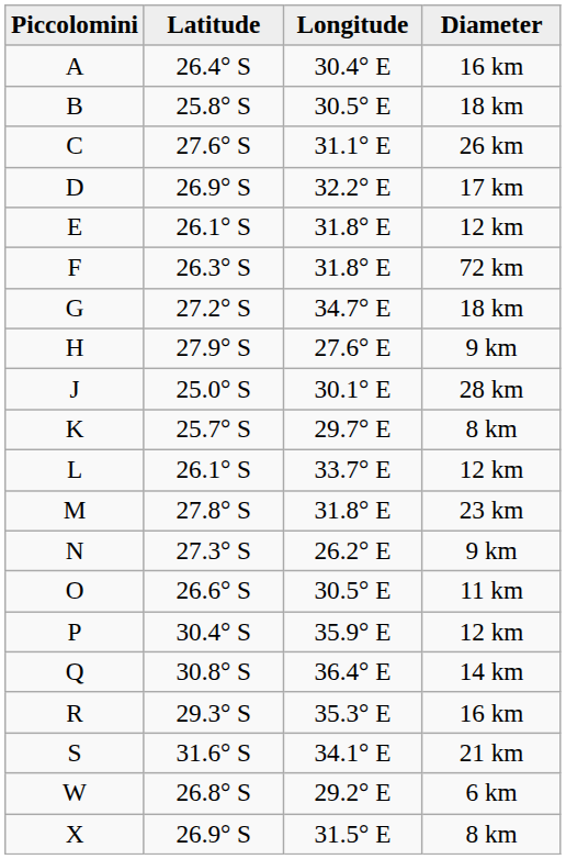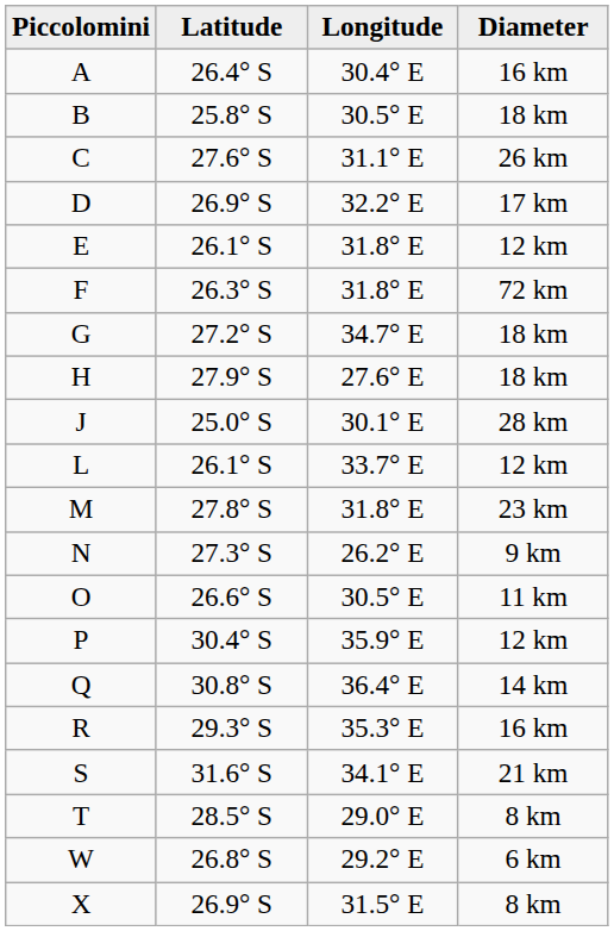H | Diameter: 9 km -> 18 km
- row: K | 25.7° S | 29.7° E | 8 km
+ row: T | 28.5° S | 29.0° E | 8 km
